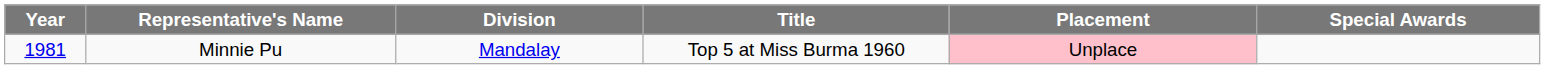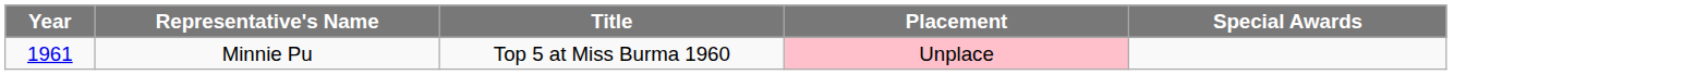- column: Division | Mandalay
Minnie Pu | Year: 1981 -> 1961
